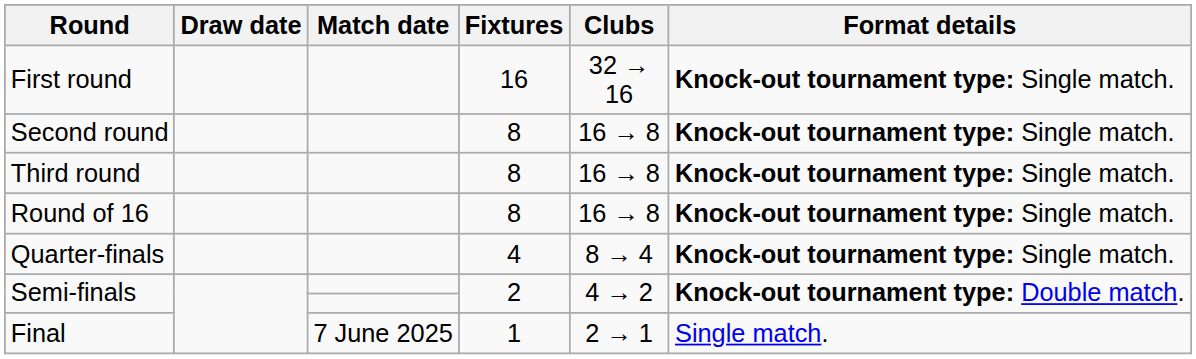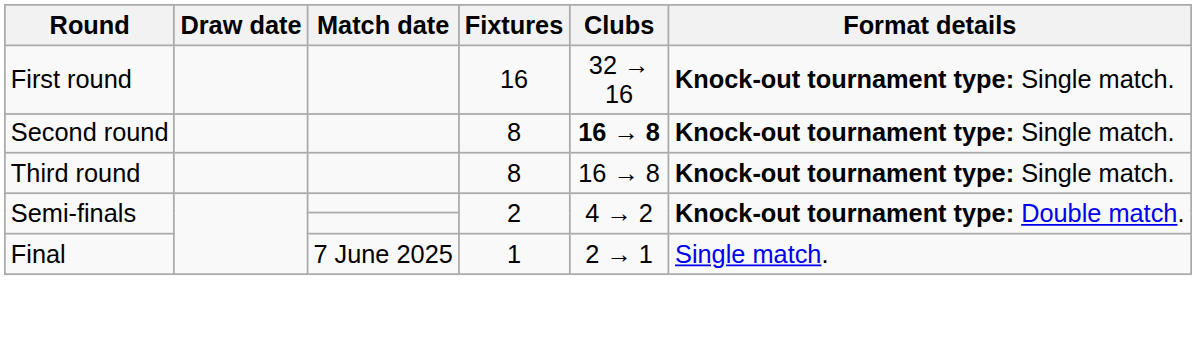Second round | Clubs: normal -> bold
- row: Round of 16 | 8 | 16 → 8 | Knock-out tournament type: Single match.
- row: Quarter-finals | 4 | 8 → 4 | Knock-out tournament type: Single match.
